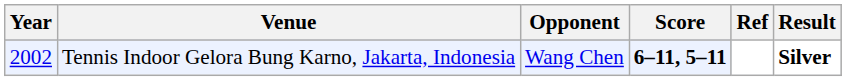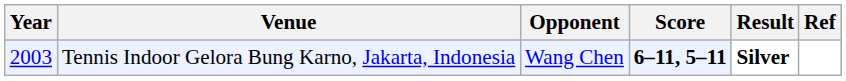columns swapped: Result <-> Ref
Tennis Indoor Gelora Bung Karno, Jakarta, Indonesia | Year: 2002 -> 2003
